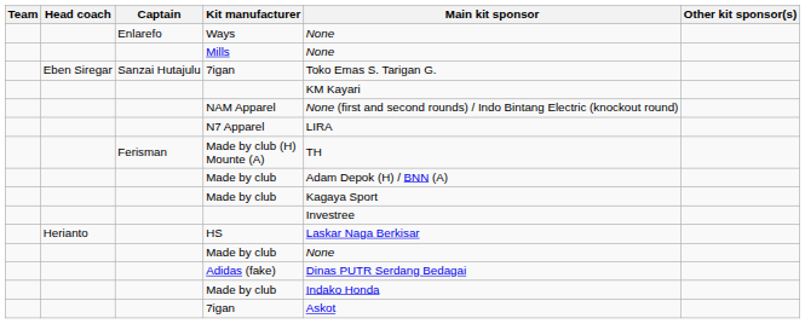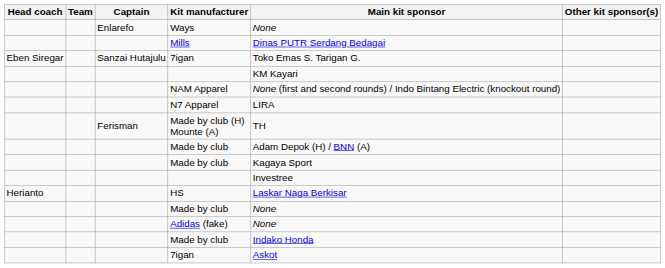columns swapped: Team <-> Head coach
Mills | Main kit sponsor: None -> Dinas PUTR Serdang Bedagai
Adidas (fake) | Main kit sponsor: Dinas PUTR Serdang Bedagai -> None
